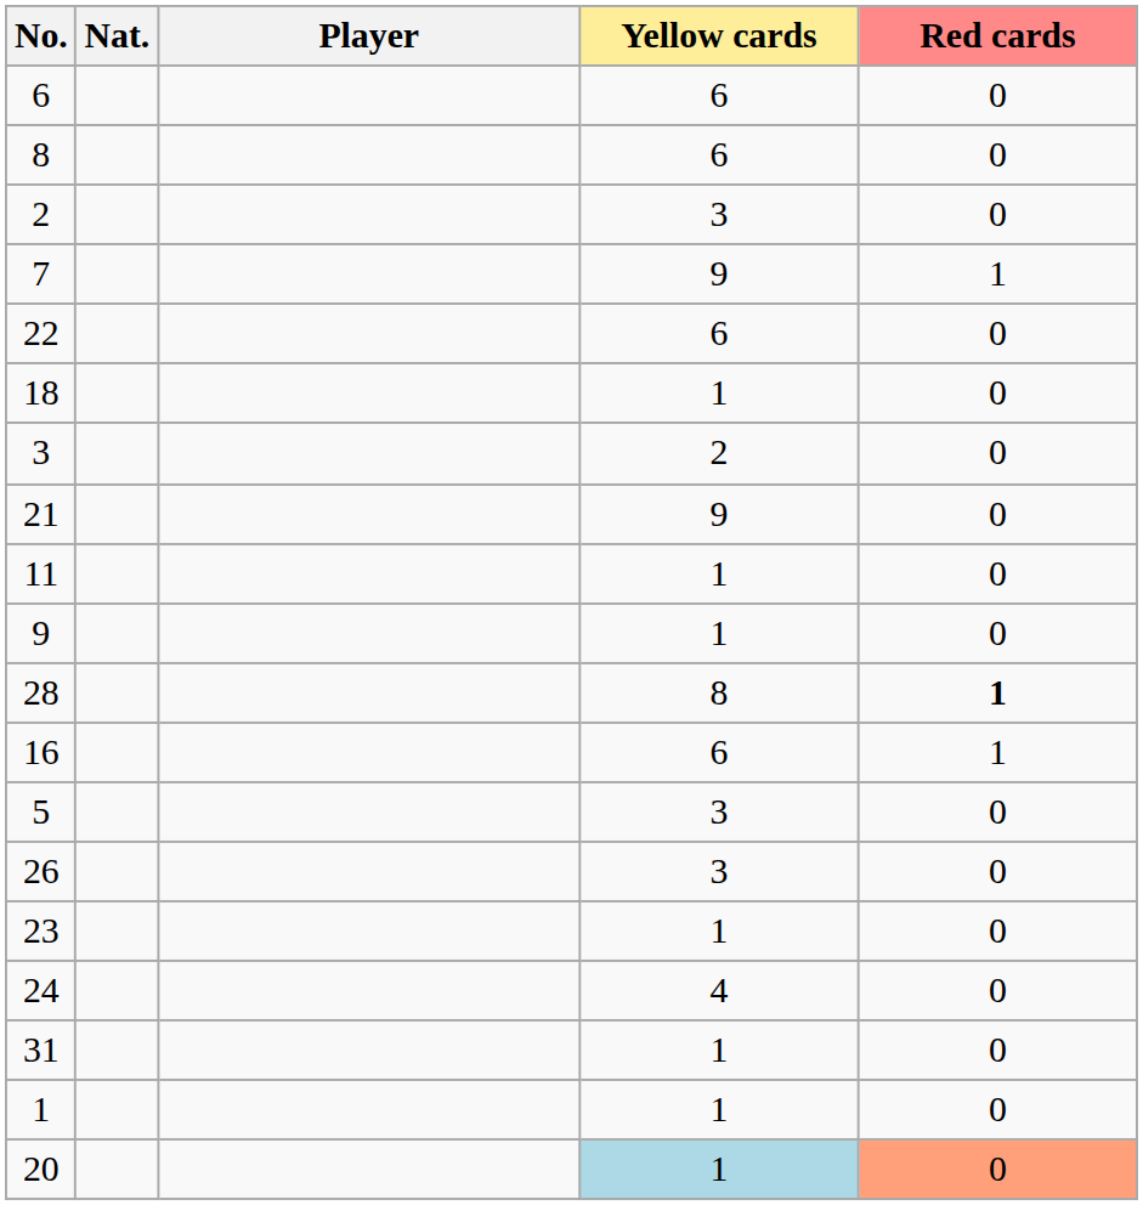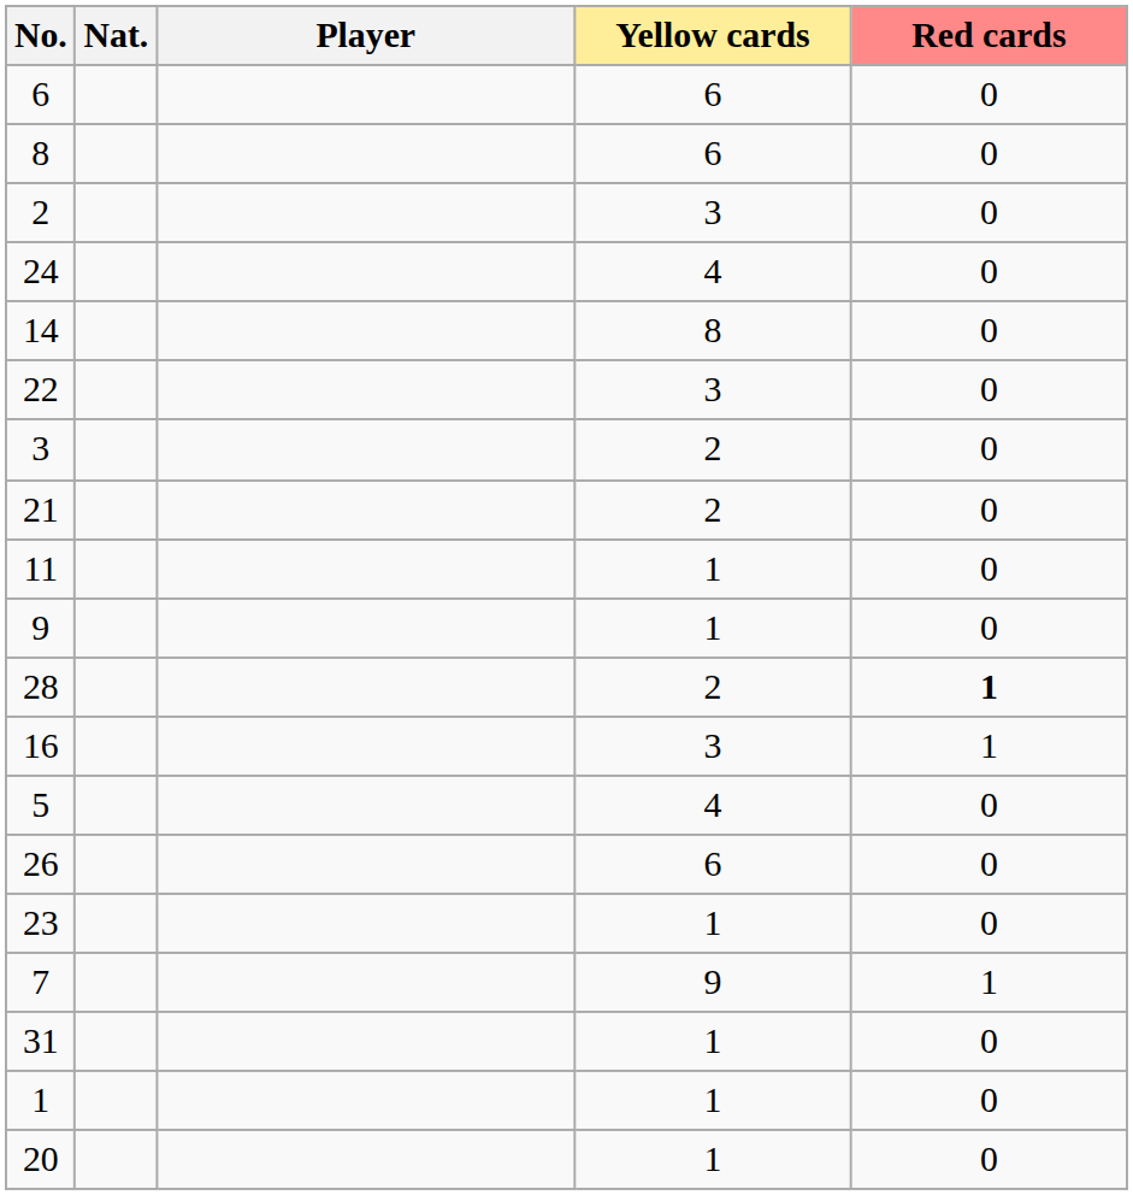rows swapped: 7 <-> 24
+ row: 14 | 8 | 0
22 | Yellow cards: 6 -> 3
- row: 18 | 1 | 0
21 | Yellow cards: 9 -> 2
28 | Yellow cards: 8 -> 2
16 | Yellow cards: 6 -> 3
5 | Yellow cards: 3 -> 4
26 | Yellow cards: 3 -> 6
20 | Yellow cards: lightblue background -> no background
20 | Red cards: lightsalmon background -> no background
